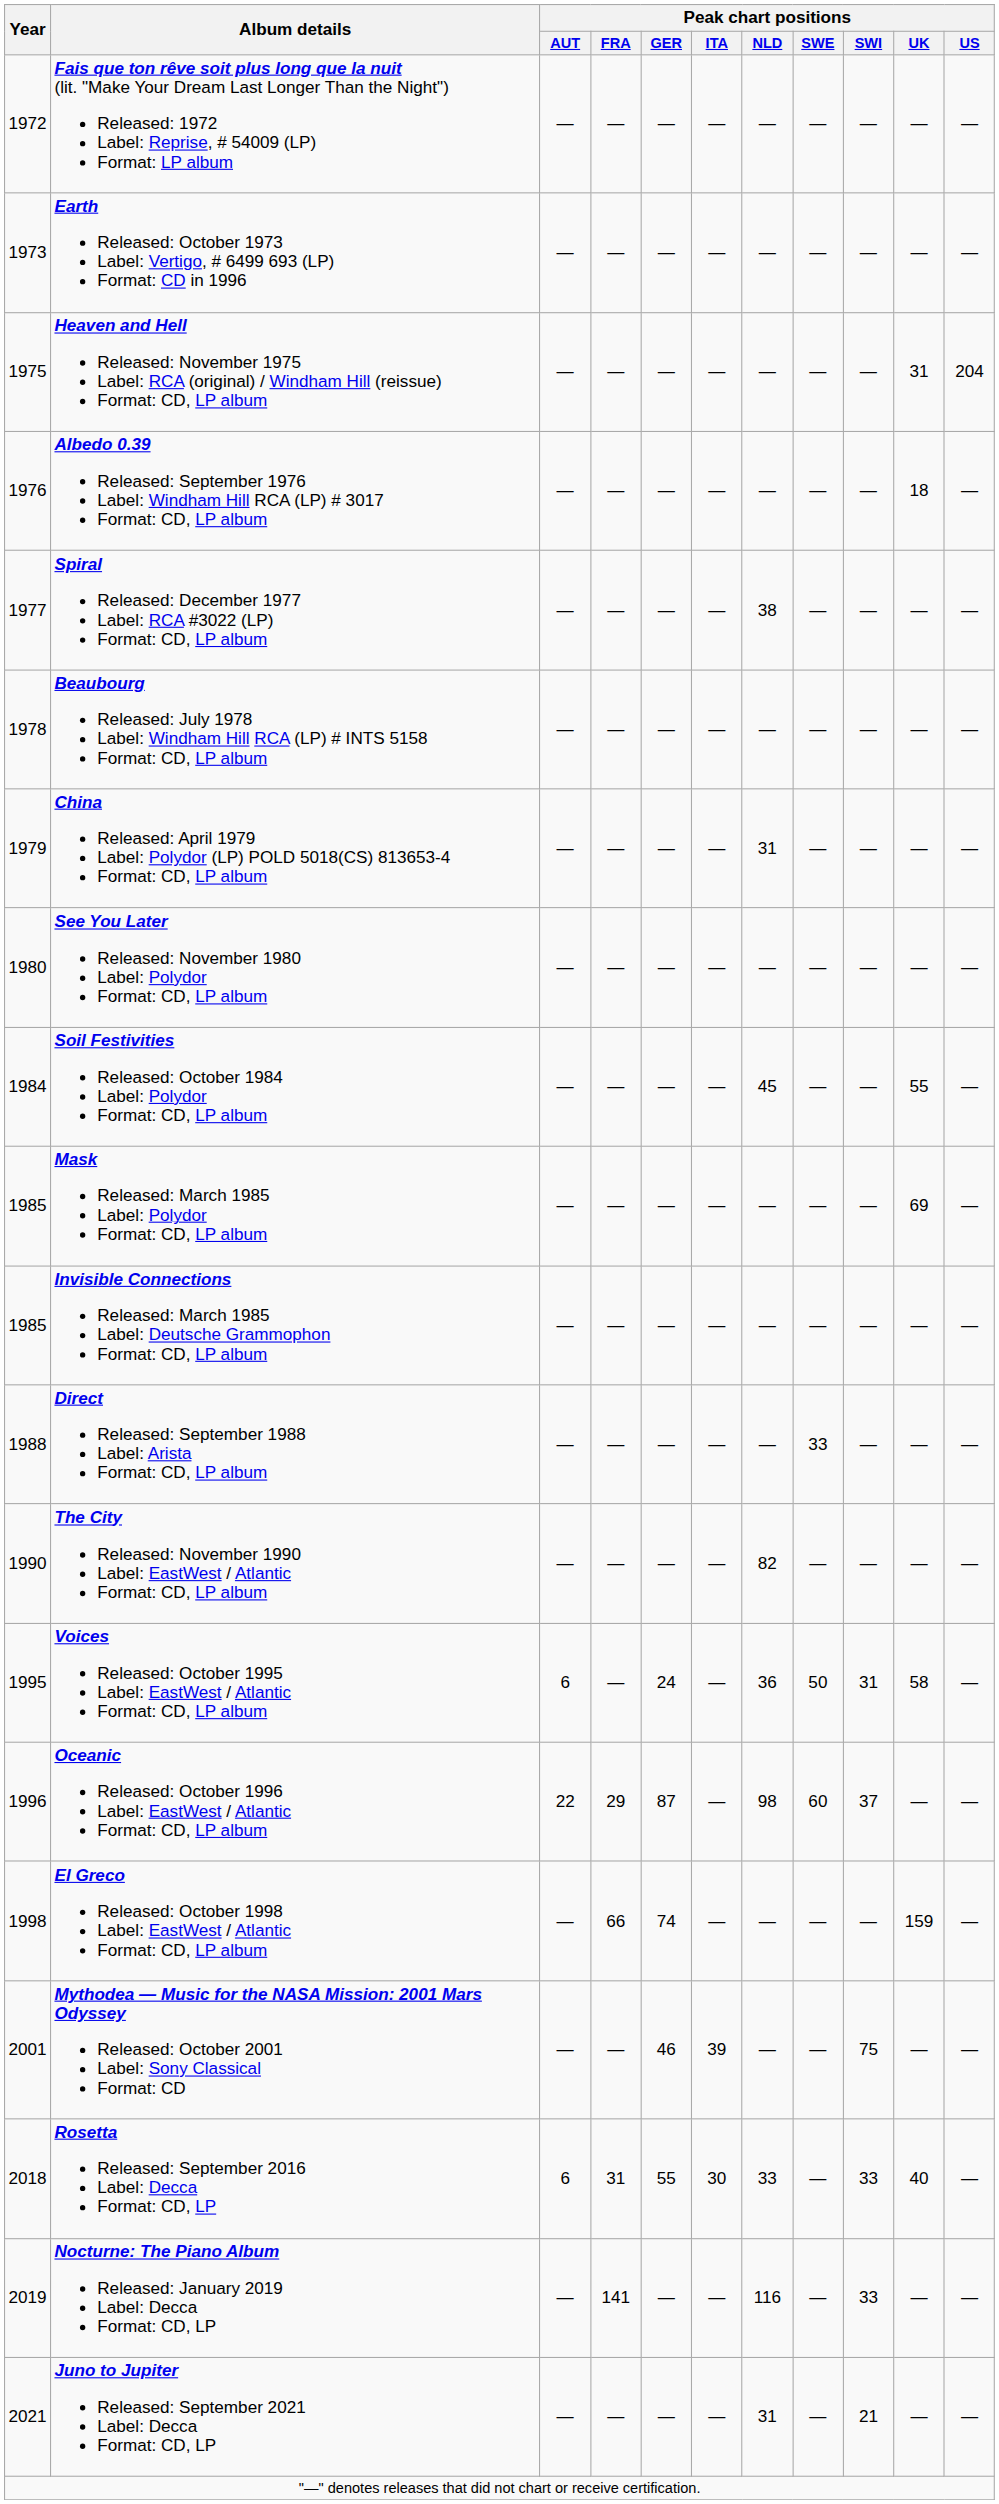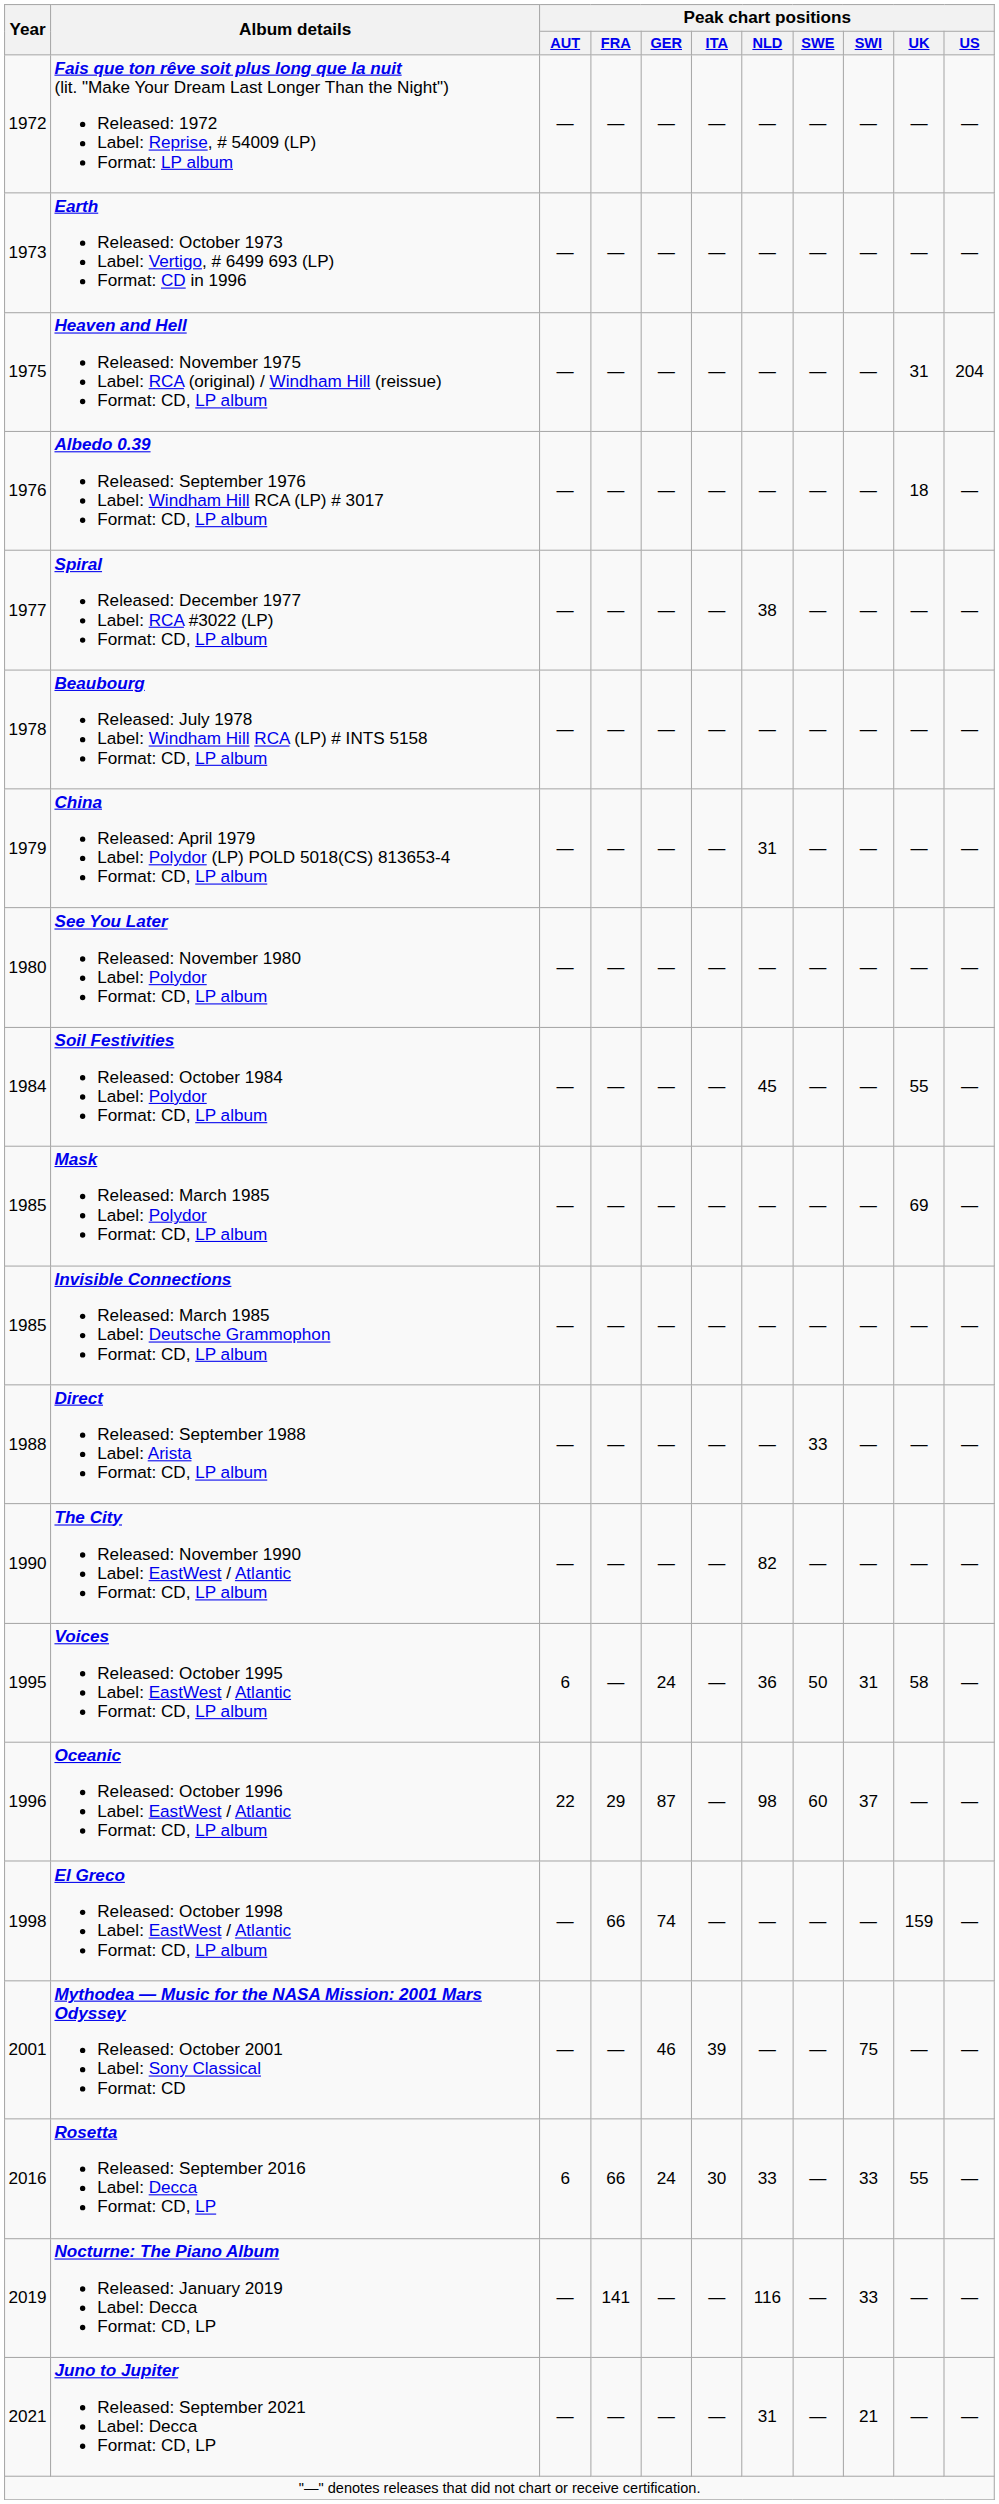Rosetta Released: September 2016 Label: Decca Format: CD, LP | Year: 2018 -> 2016
Rosetta Released: September 2016 Label: Decca Format: CD, LP | Peak chart positions / FRA: 31 -> 66
Rosetta Released: September 2016 Label: Decca Format: CD, LP | Peak chart positions / GER: 55 -> 24
Rosetta Released: September 2016 Label: Decca Format: CD, LP | Peak chart positions / UK: 40 -> 55
